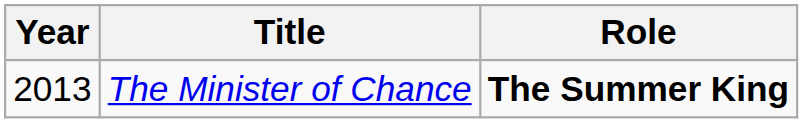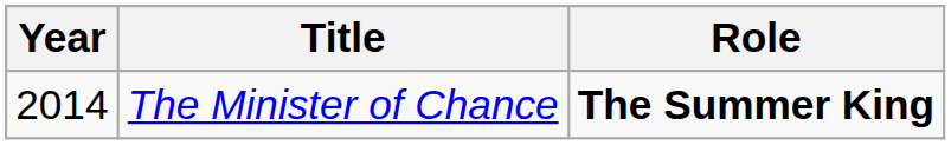The Minister of Chance | Year: 2013 -> 2014
